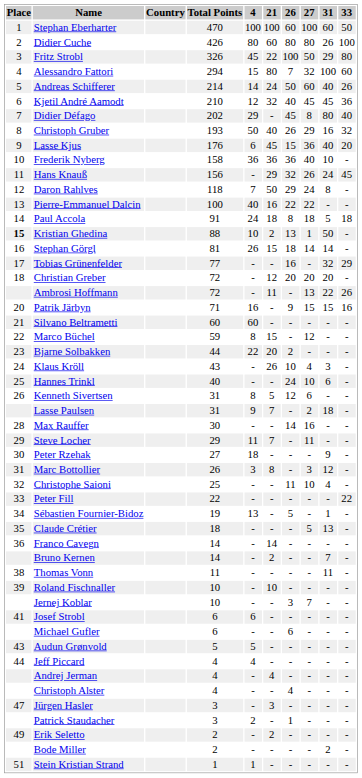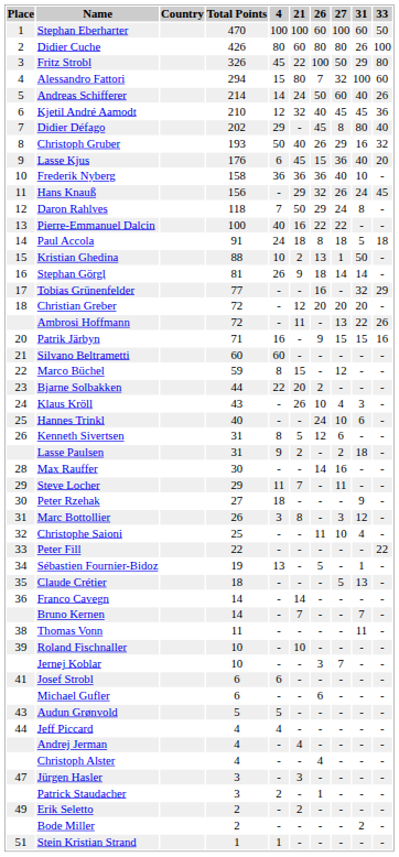Kristian Ghedina | Place: bold -> normal
Stephan Görgl | 21: 15 -> 9
Lasse Paulsen | 21: 7 -> 2
Bruno Kernen | 21: 2 -> 7
